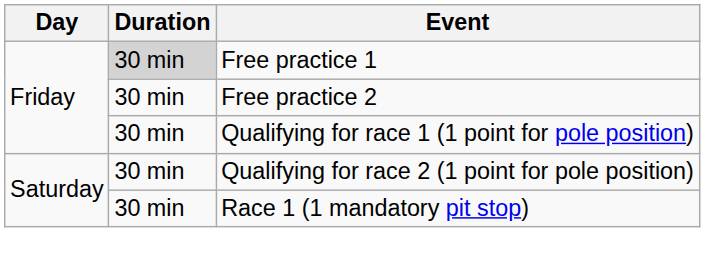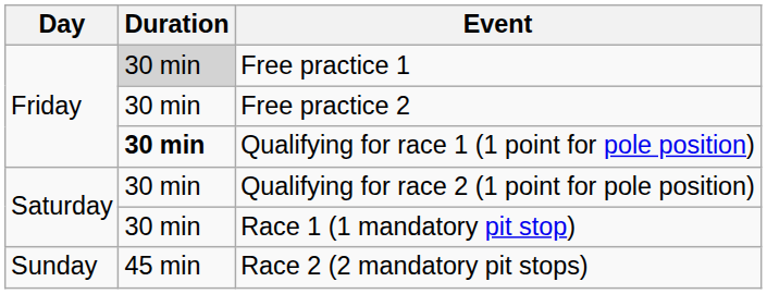Qualifying for race 1 (1 point for pole position) | Duration: normal -> bold
+ row: Sunday | 45 min | Race 2 (2 mandatory pit stops)
